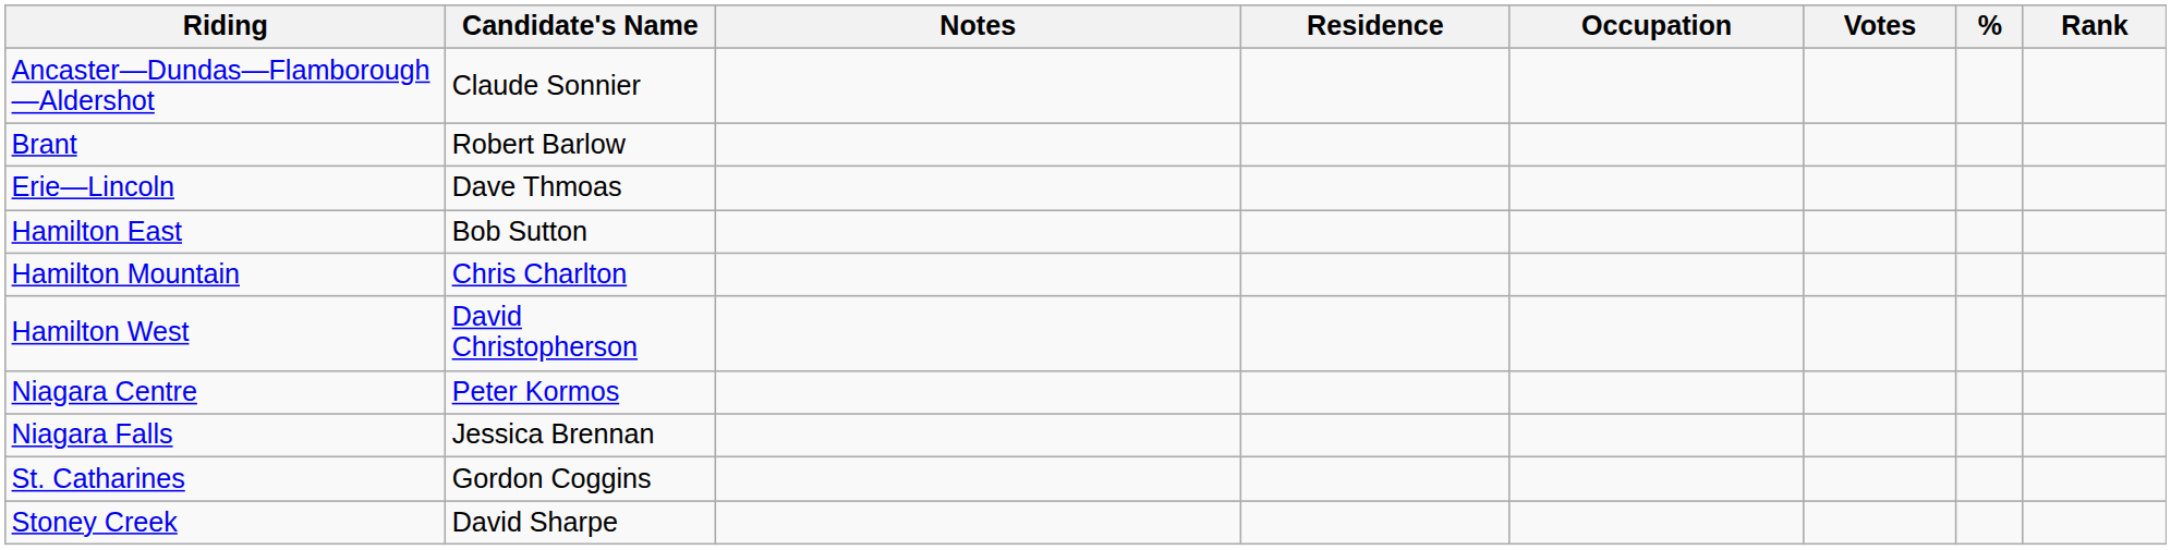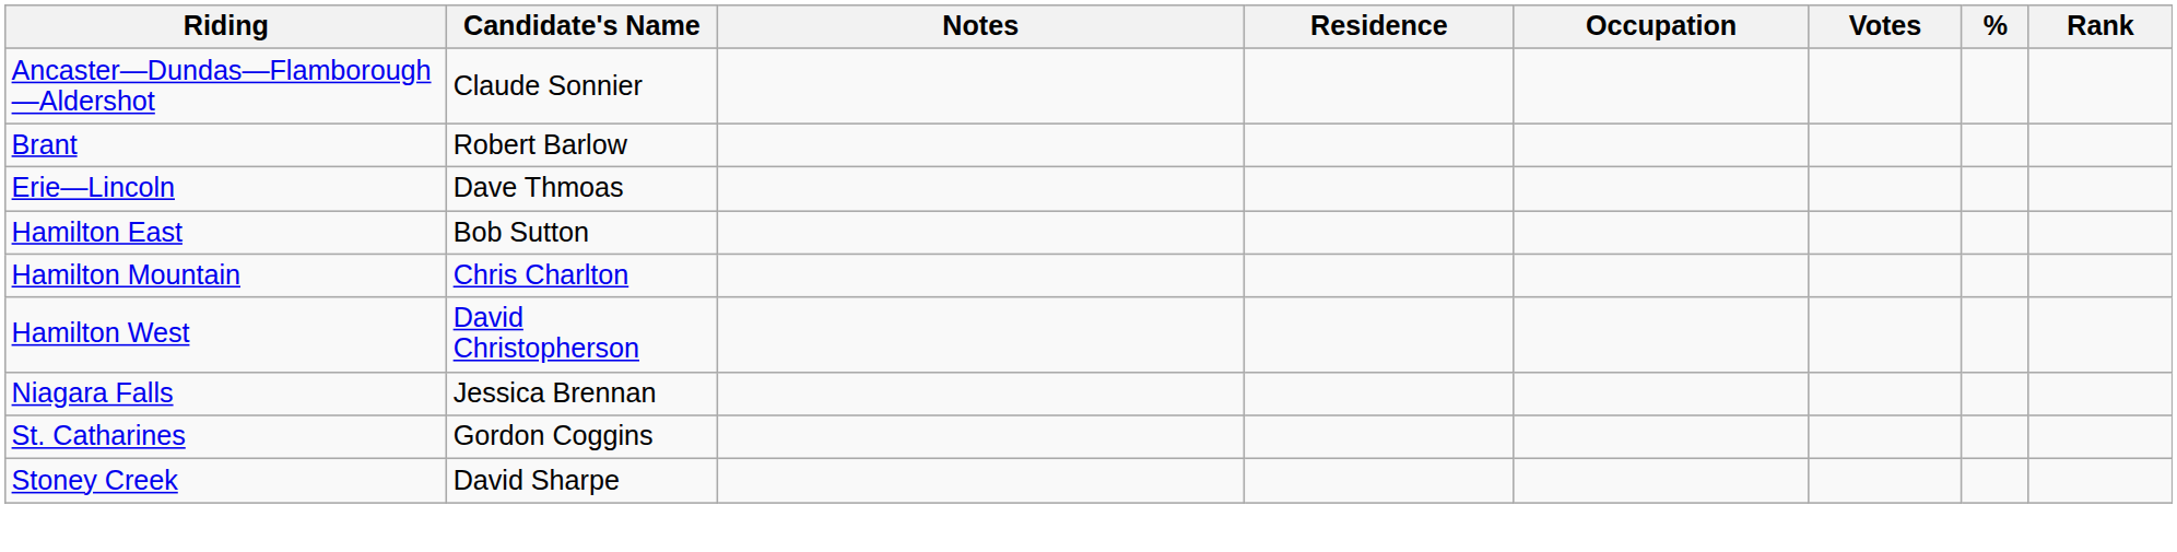- row: Niagara Centre | Peter Kormos
